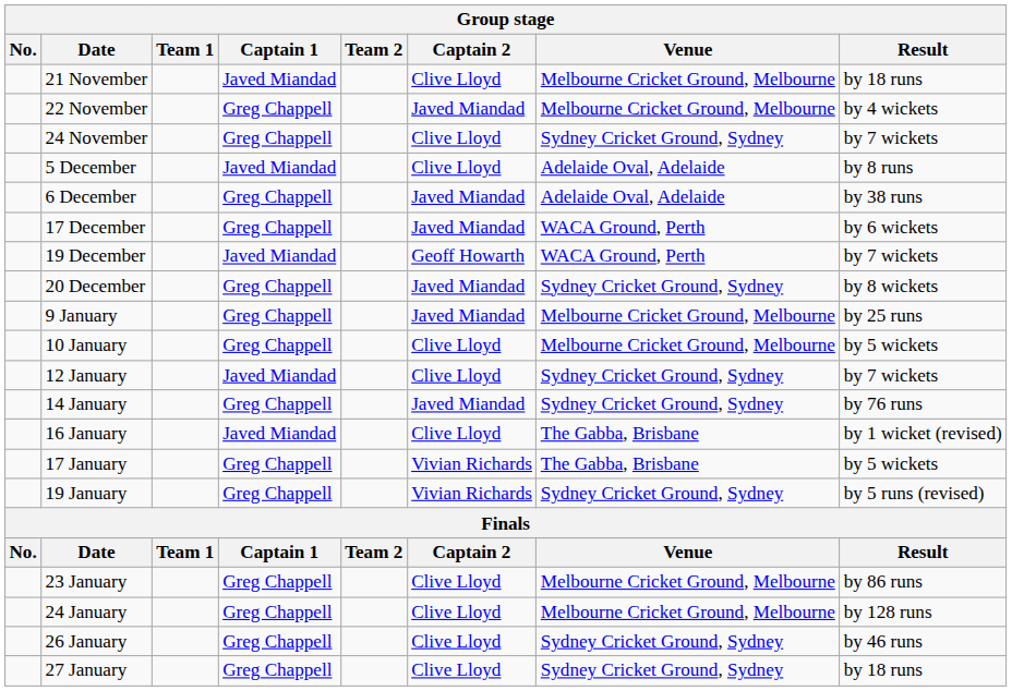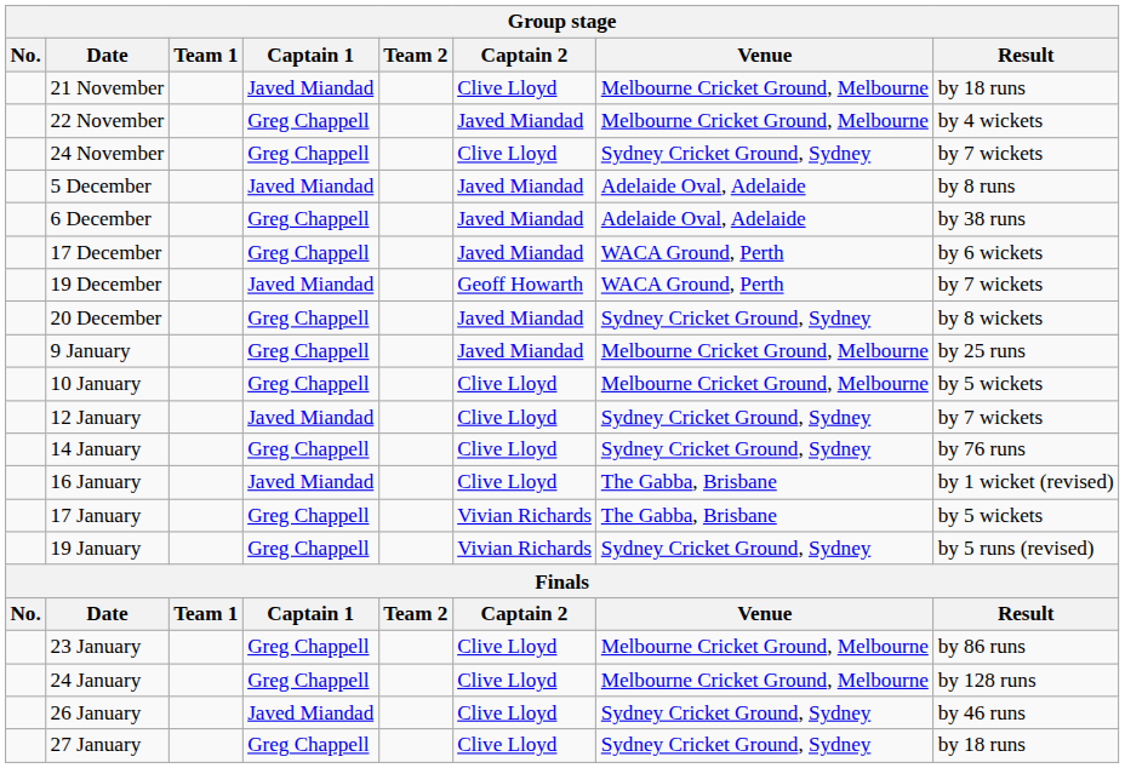5 December | Captain 2: Clive Lloyd -> Javed Miandad
14 January | Captain 2: Javed Miandad -> Clive Lloyd
26 January | Captain 1: Greg Chappell -> Javed Miandad
